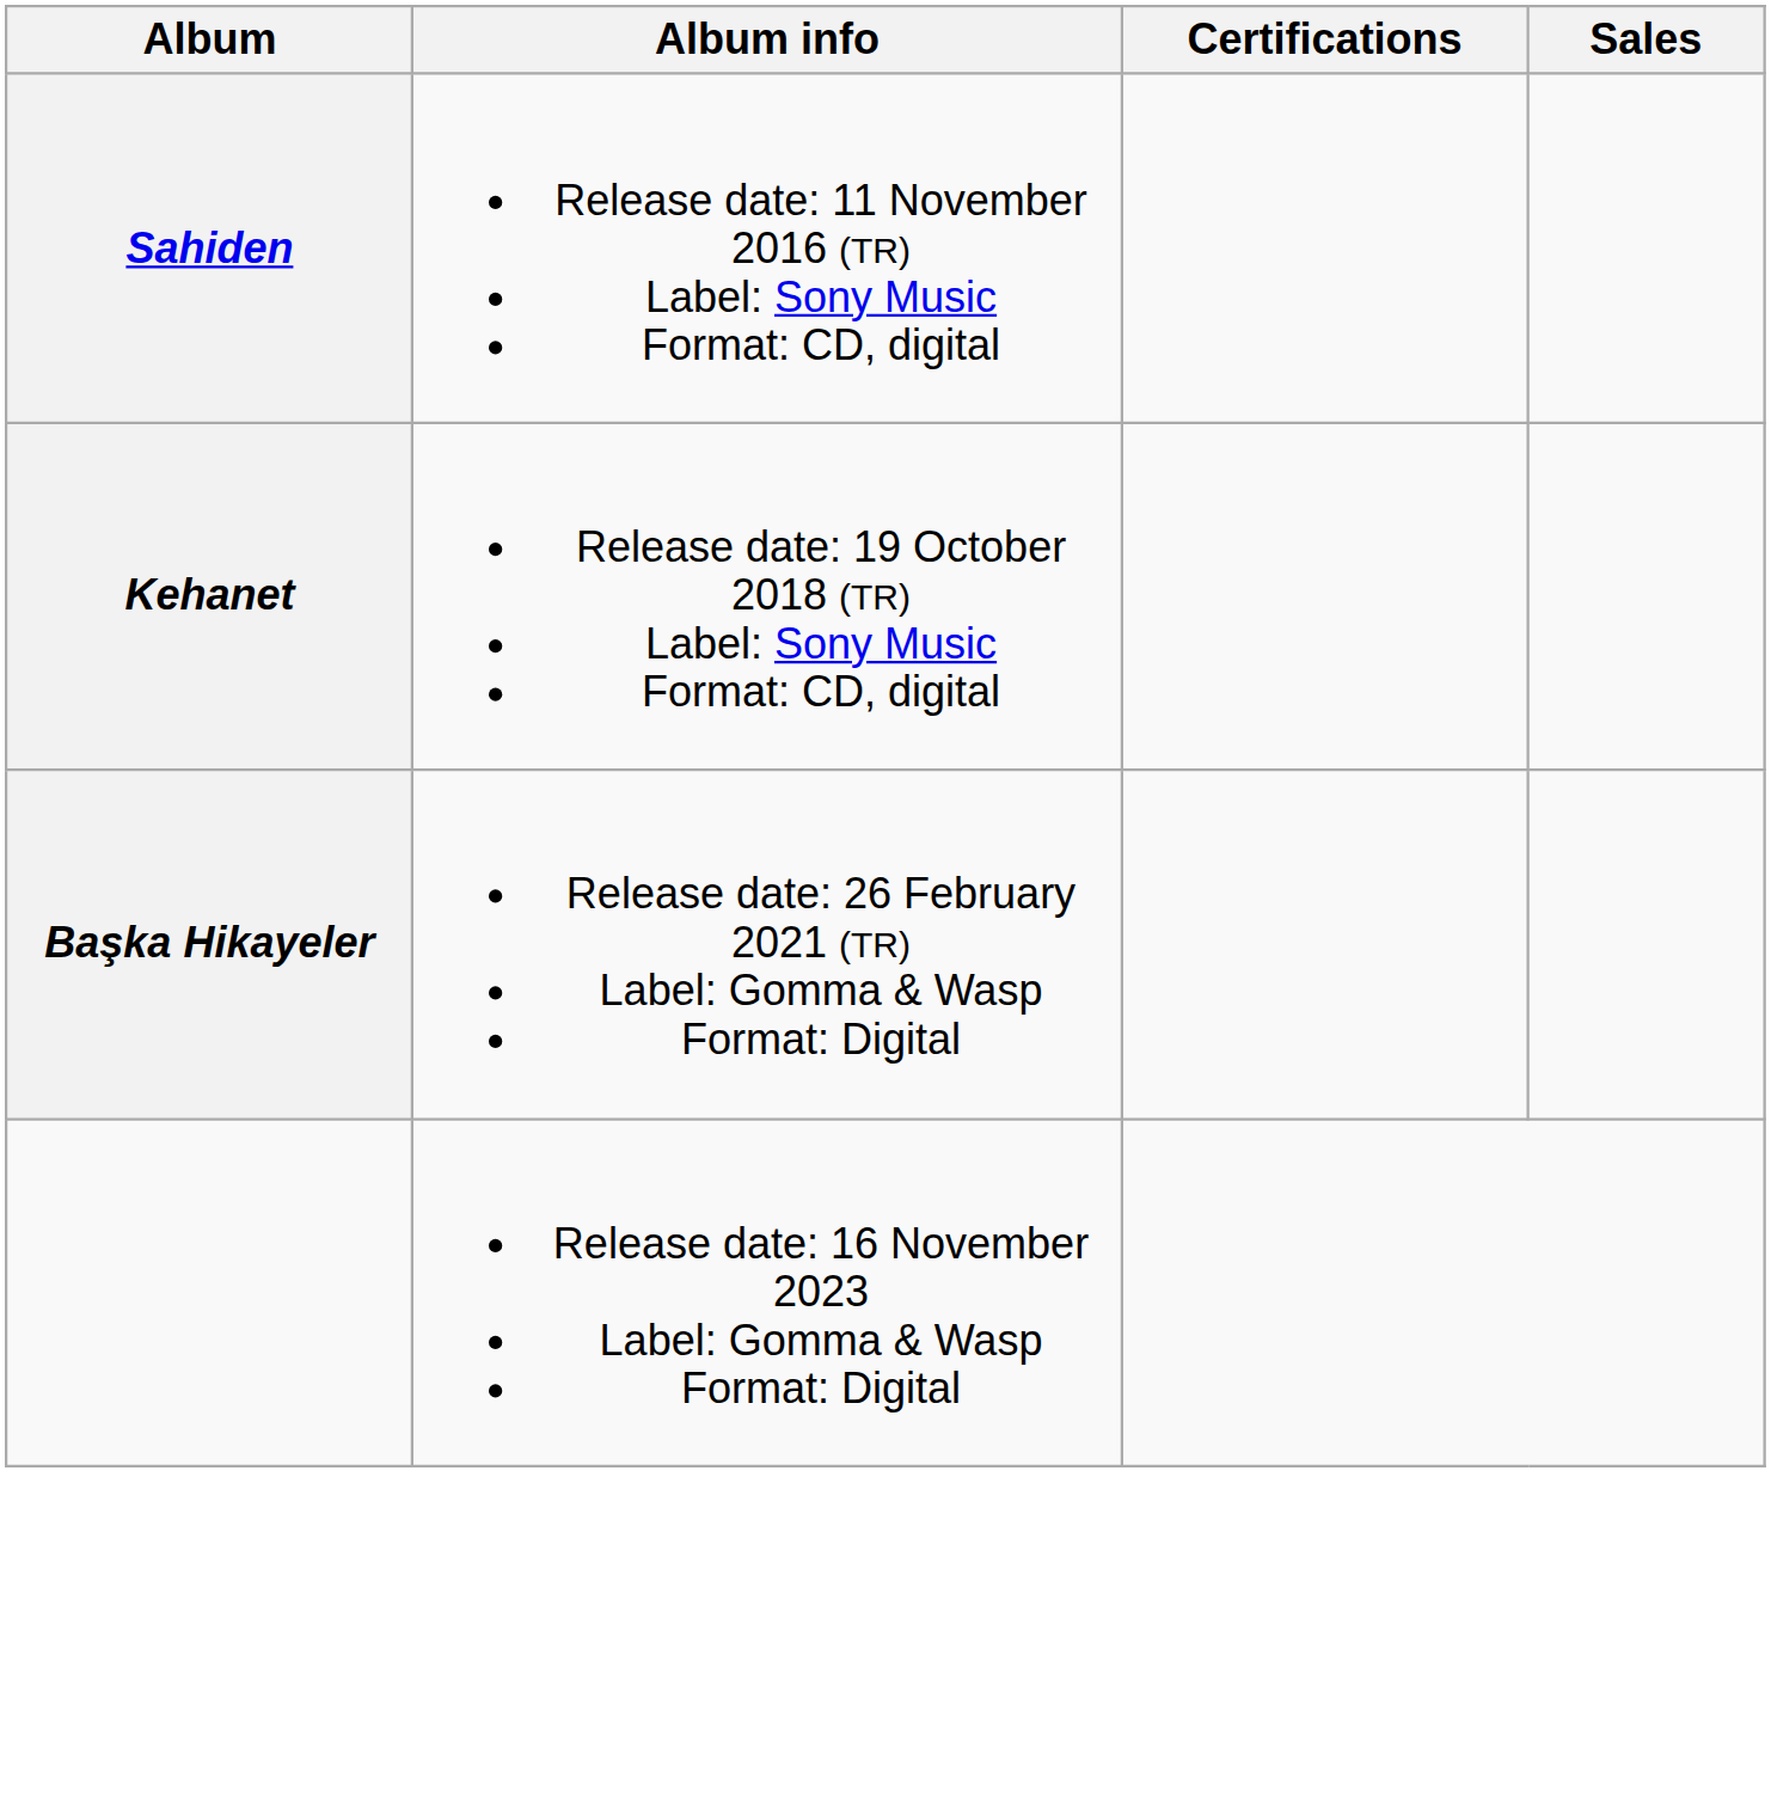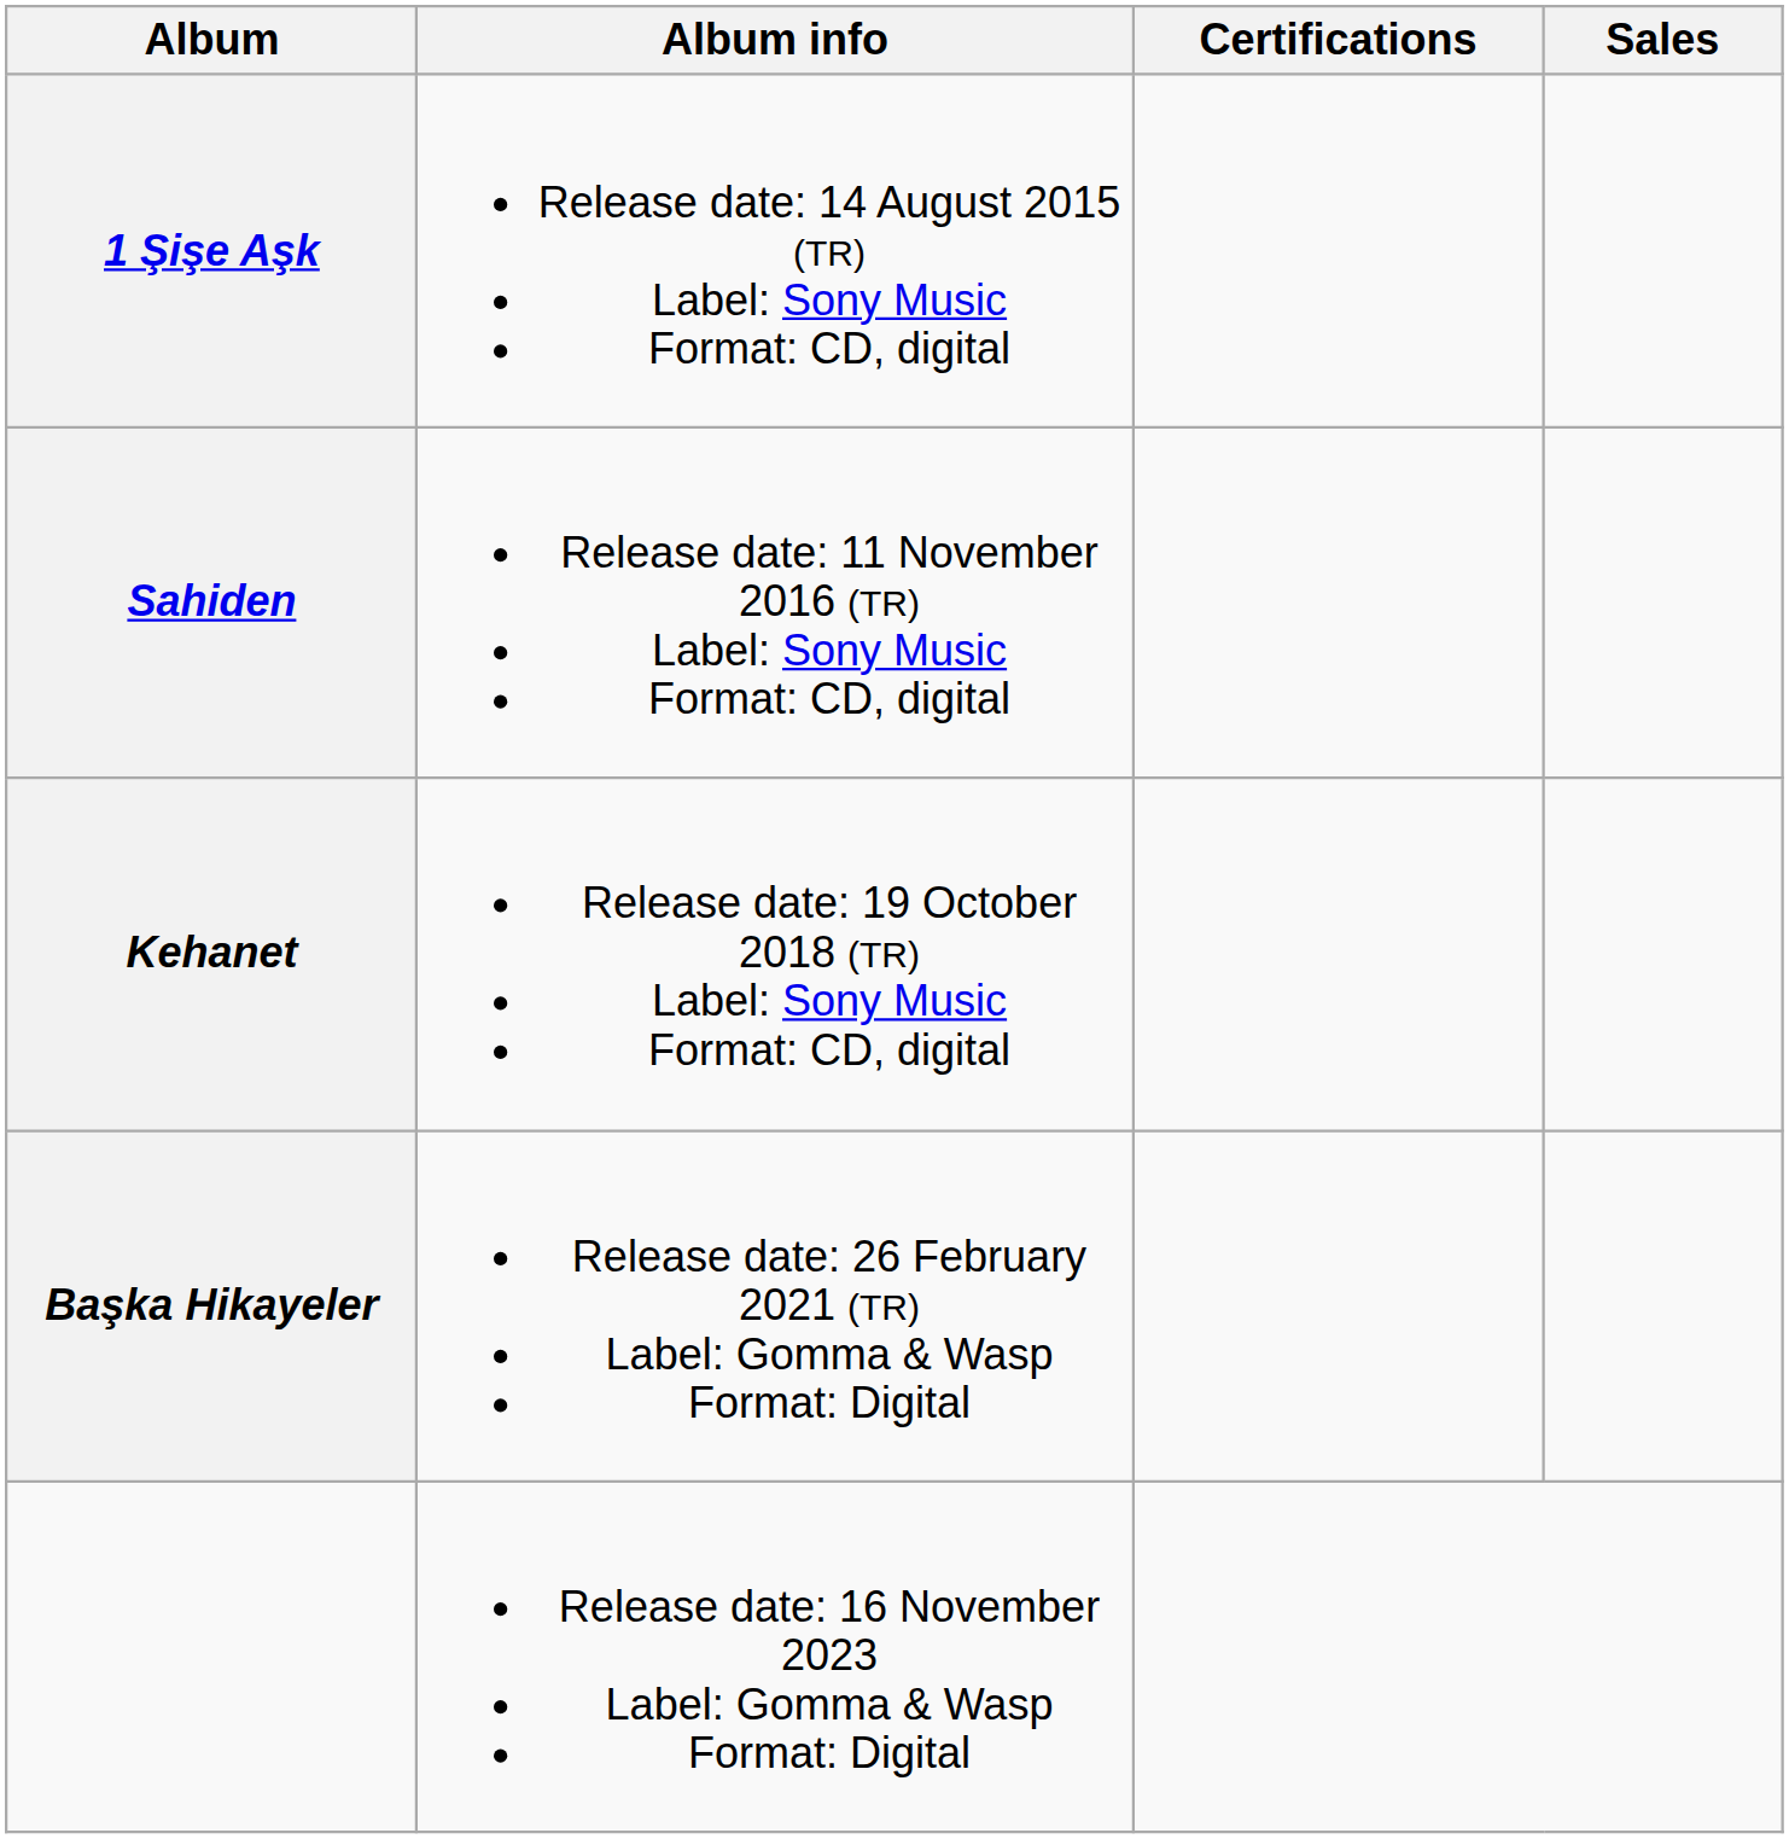+ row: 1 Şişe Aşk | Release date: 14 August 2015 (TR) Label: Sony Music Format: CD, digital
